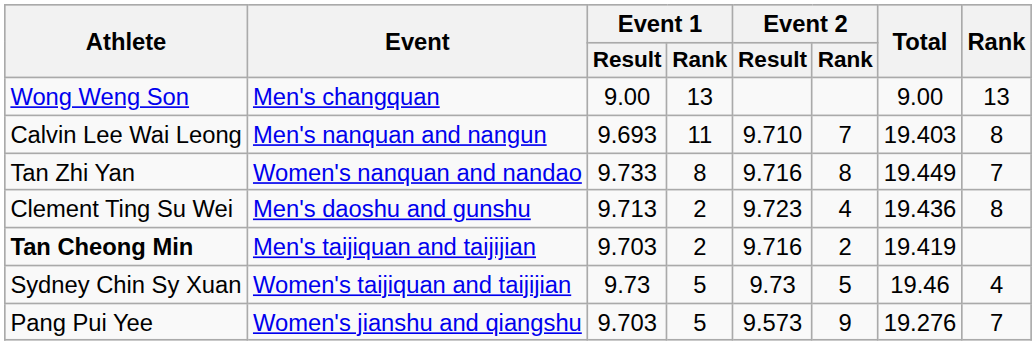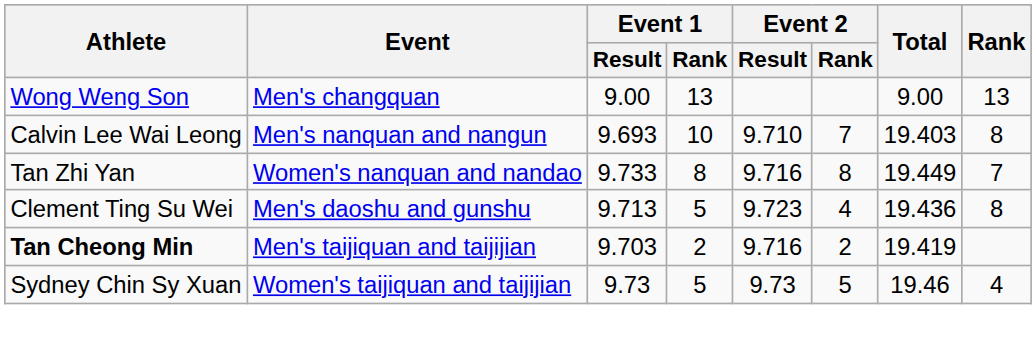Calvin Lee Wai Leong | Event 1 / Rank: 11 -> 10
Clement Ting Su Wei | Event 1 / Rank: 2 -> 5
- row: Pang Pui Yee | Women's jianshu and qiangshu | 9.703 | 5 | 9.573 | 9 | 19.276 | 7
